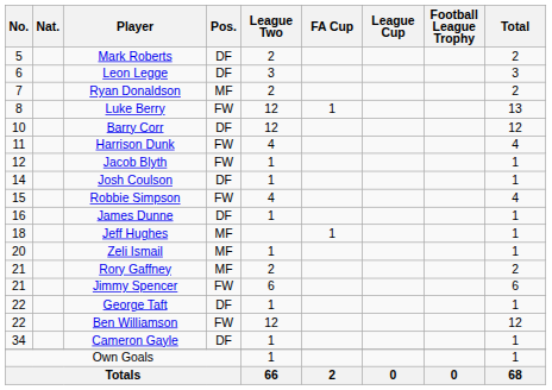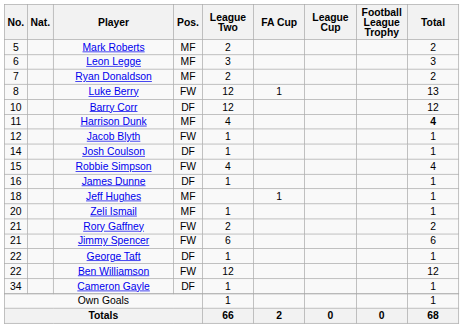Mark Roberts | Pos.: DF -> MF
Leon Legge | Pos.: DF -> MF
Harrison Dunk | Pos.: FW -> MF
Harrison Dunk | Total: normal -> bold
Rory Gaffney | Pos.: MF -> FW
